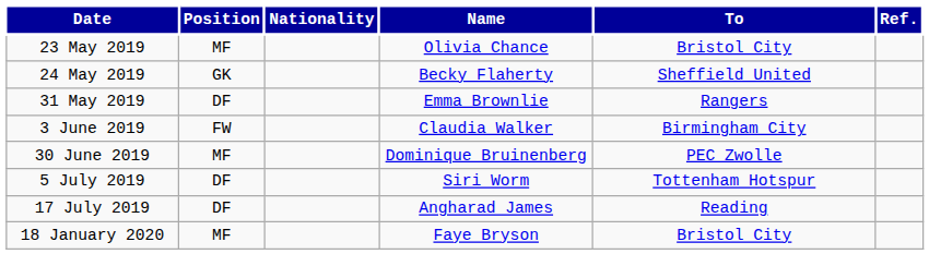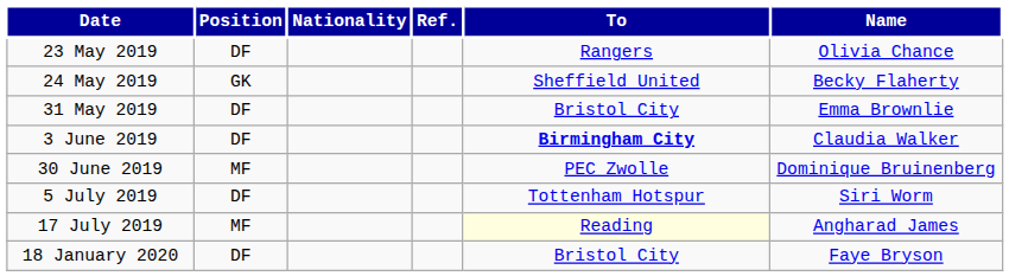columns swapped: Name <-> Ref.
23 May 2019 | Position: MF -> DF
23 May 2019 | To: Bristol City -> Rangers
31 May 2019 | To: Rangers -> Bristol City
3 June 2019 | Position: FW -> DF
3 June 2019 | To: normal -> bold
17 July 2019 | Position: DF -> MF
17 July 2019 | To: no background -> lightyellow background
18 January 2020 | Position: MF -> DF
